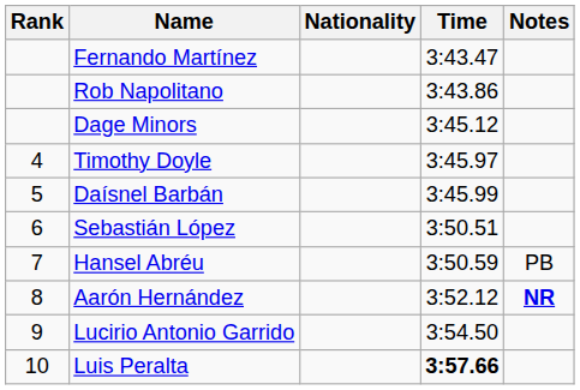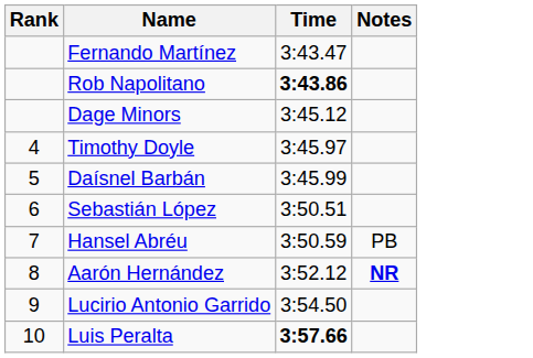- column: Nationality
Rob Napolitano | Time: normal -> bold
